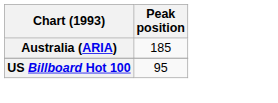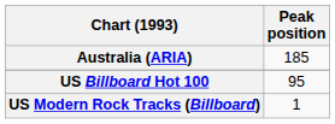+ row: US Modern Rock Tracks (Billboard) | 1
